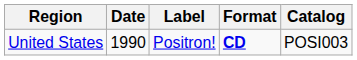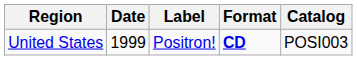United States | Date: 1990 -> 1999
